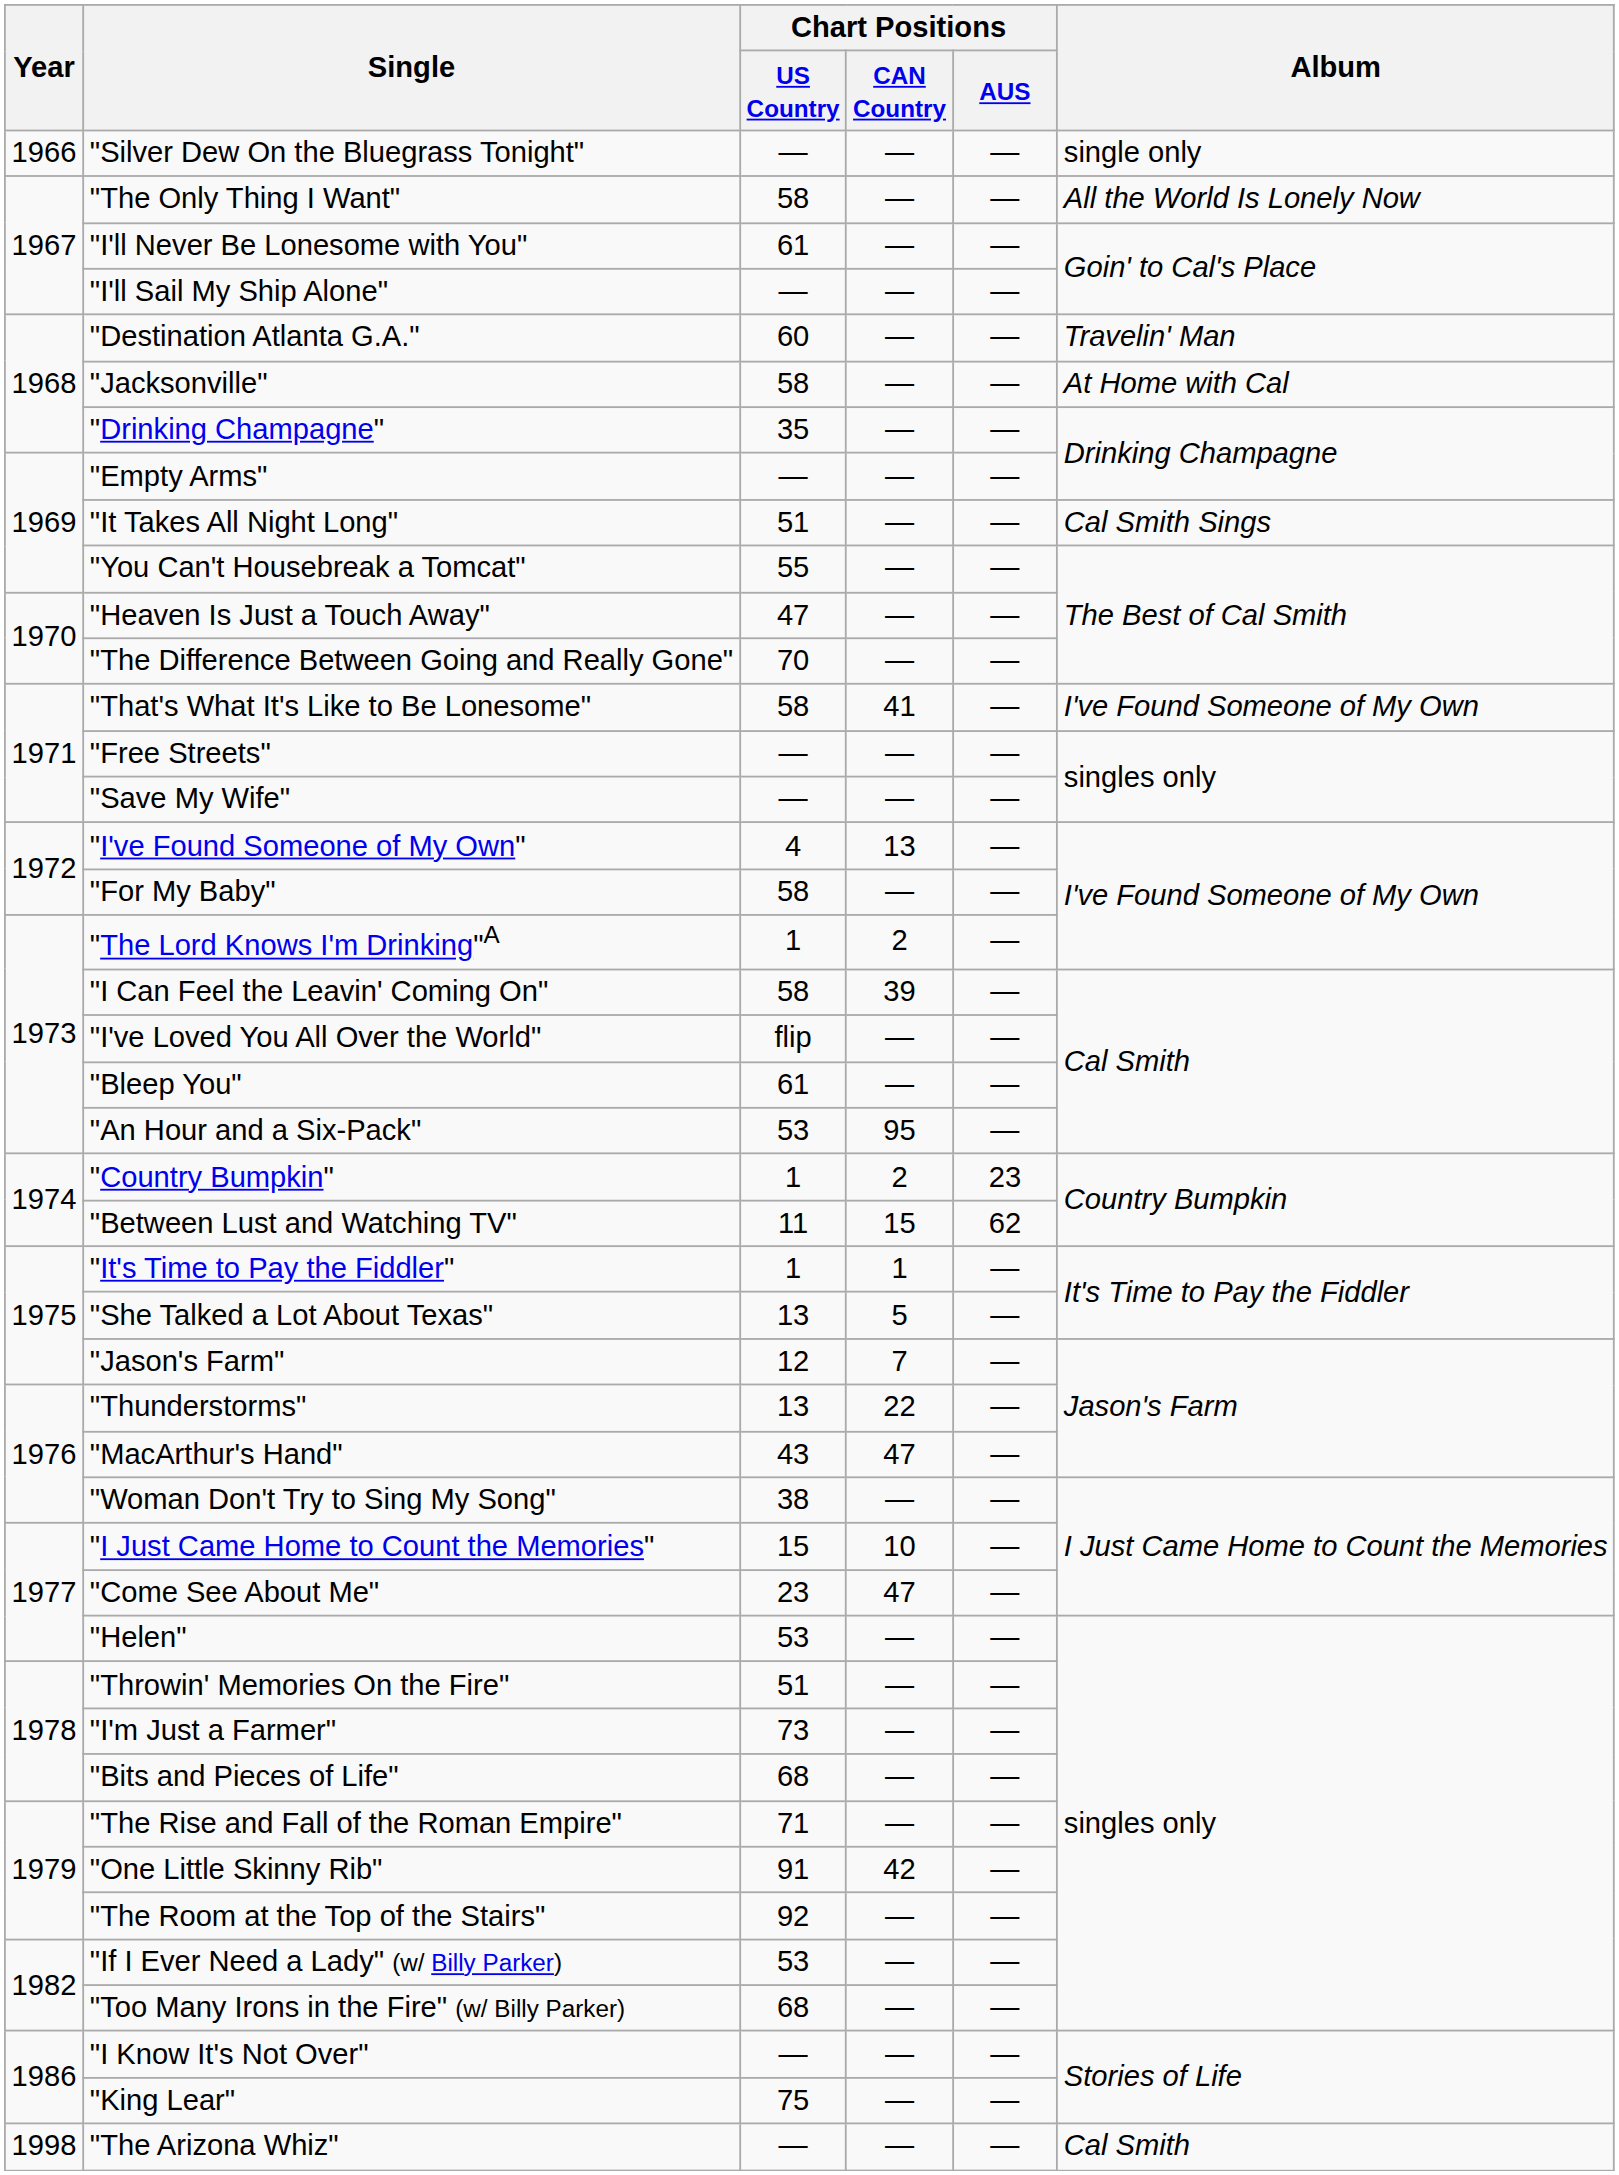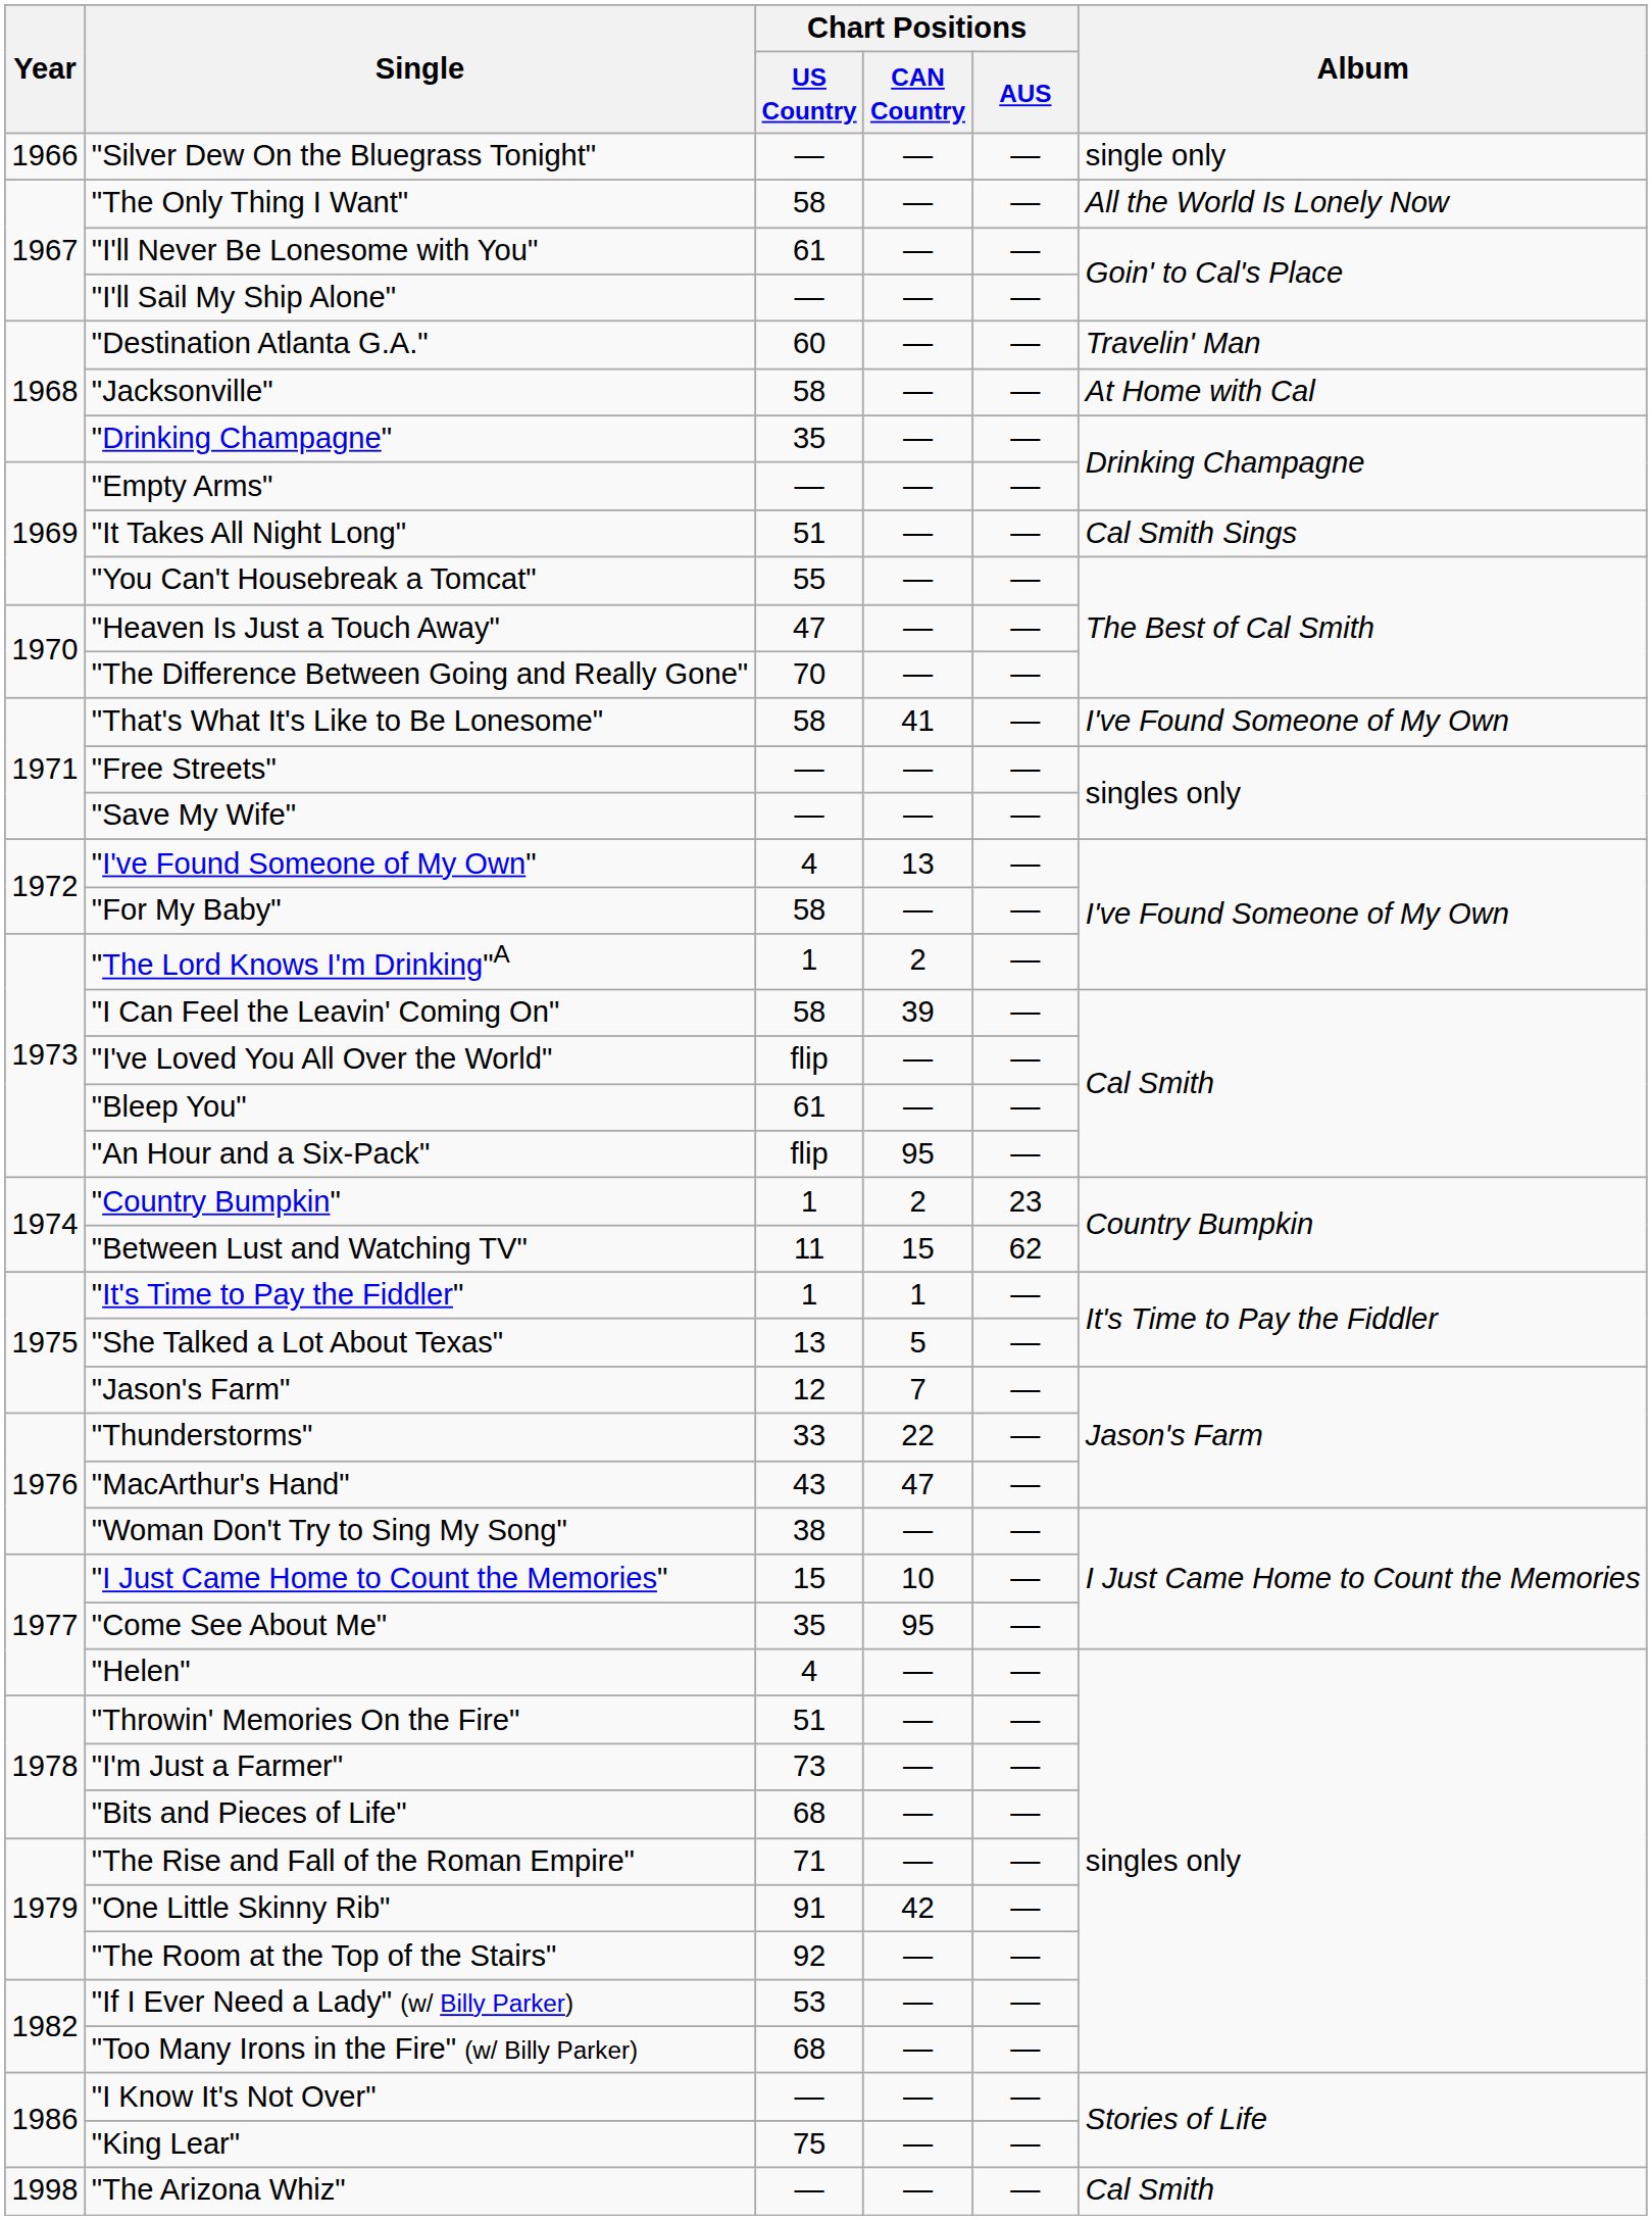"An Hour and a Six-Pack" | Chart Positions / US Country: 53 -> flip
"Thunderstorms" | Chart Positions / US Country: 13 -> 33
"Come See About Me" | Chart Positions / US Country: 23 -> 35
"Come See About Me" | Chart Positions / CAN Country: 47 -> 95
"Helen" | Chart Positions / US Country: 53 -> 4
